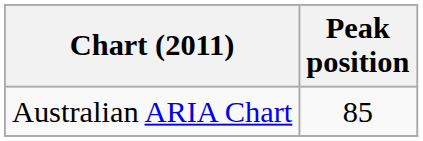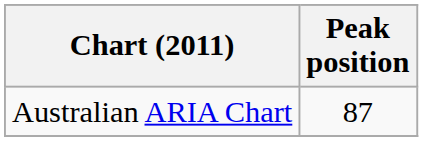Australian ARIA Chart | Peak position: 85 -> 87
